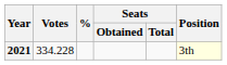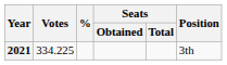2021 | Votes: 334.228 -> 334.225
2021 | Position: lightyellow background -> no background
